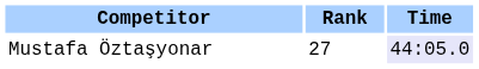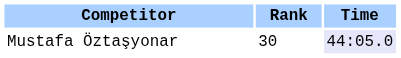Mustafa Öztaşyonar | Rank: 27 -> 30
